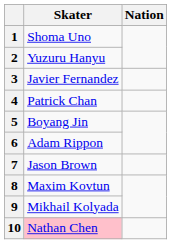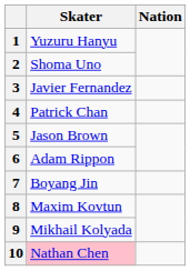1 | Skater: Shoma Uno -> Yuzuru Hanyu
2 | Skater: Yuzuru Hanyu -> Shoma Uno
5 | Skater: Boyang Jin -> Jason Brown
7 | Skater: Jason Brown -> Boyang Jin
